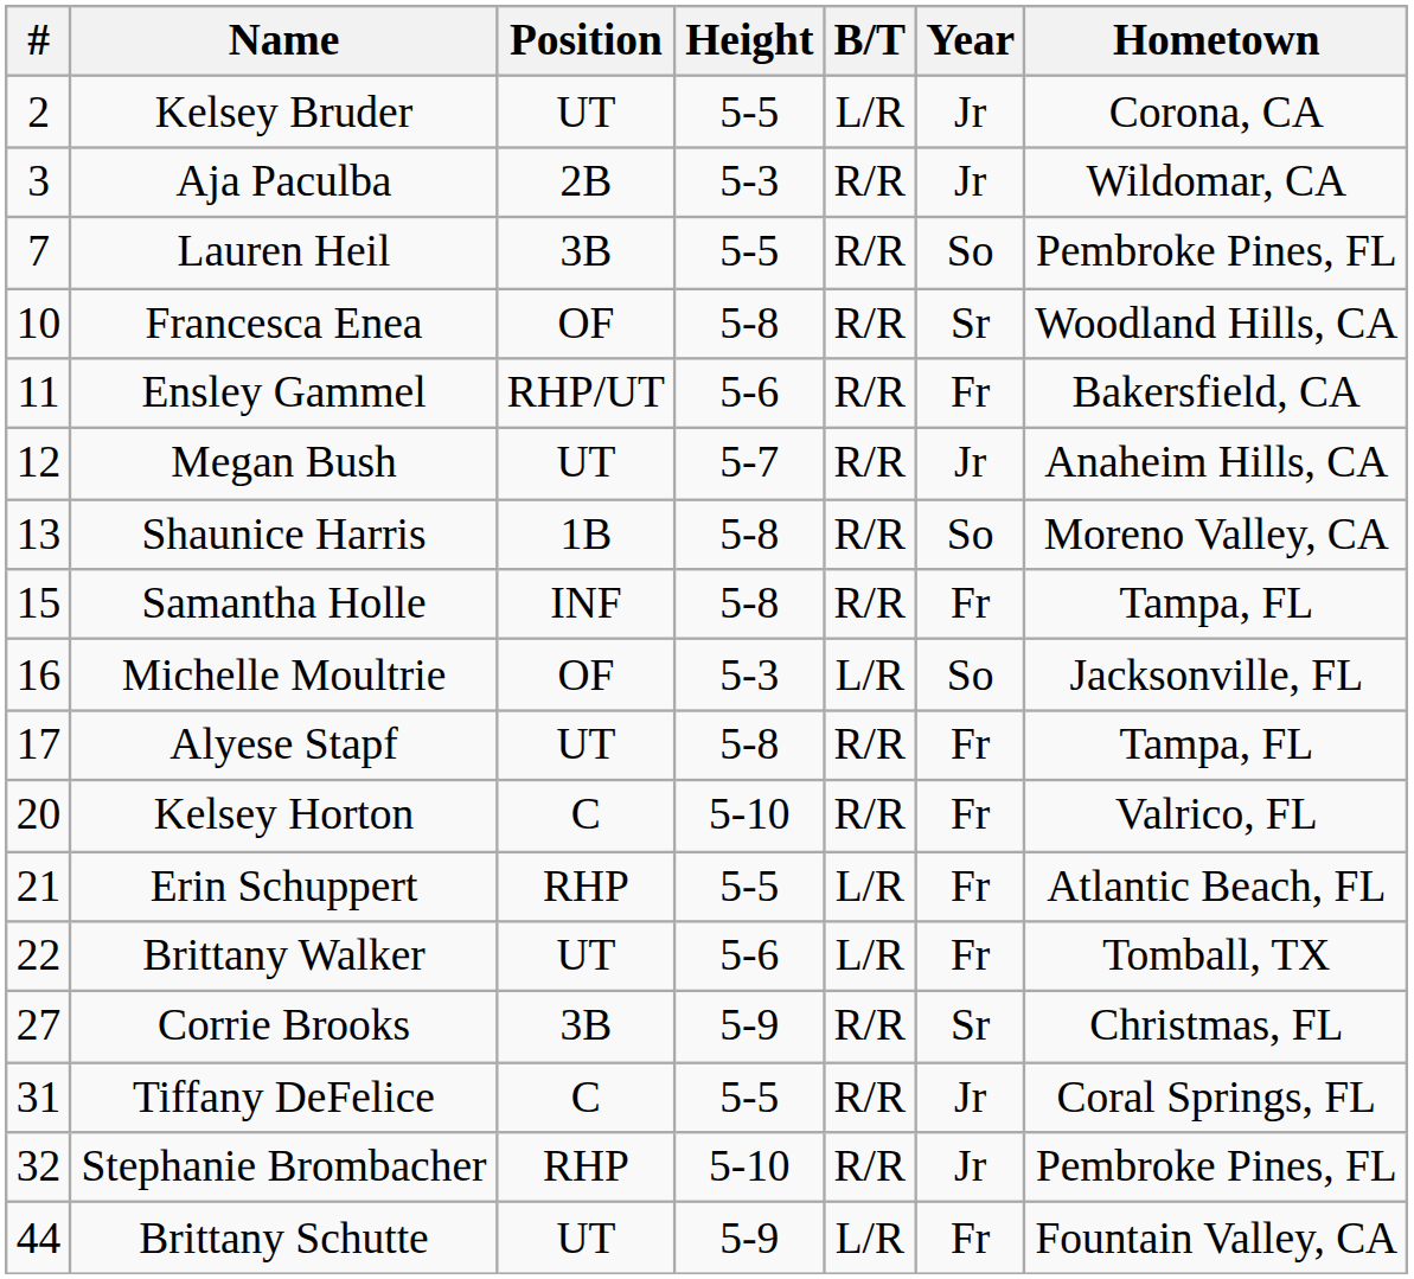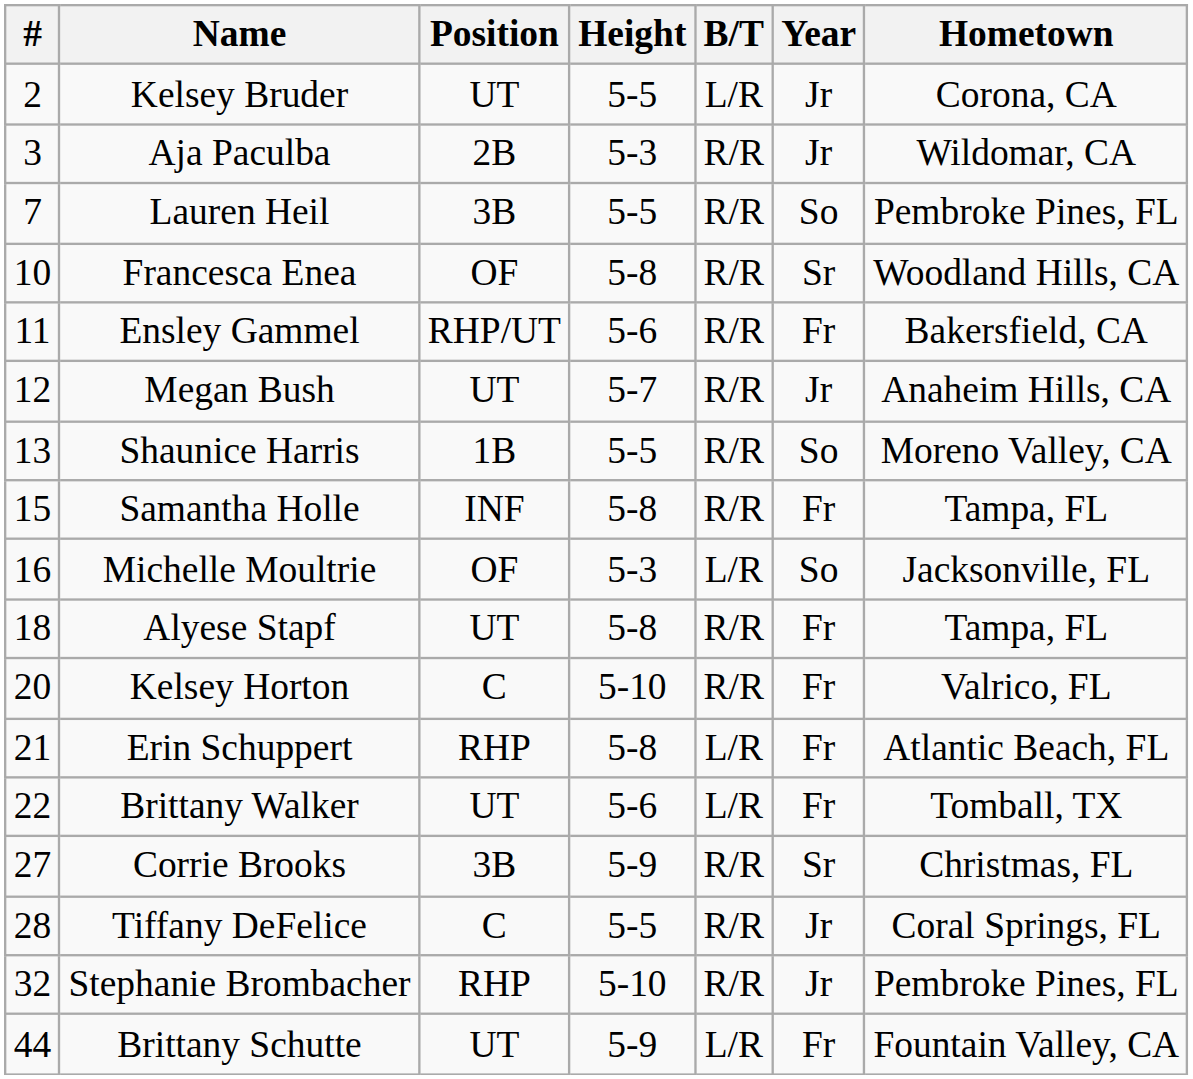Shaunice Harris | Height: 5-8 -> 5-5
Alyese Stapf | #: 17 -> 18
Erin Schuppert | Height: 5-5 -> 5-8
Tiffany DeFelice | #: 31 -> 28
